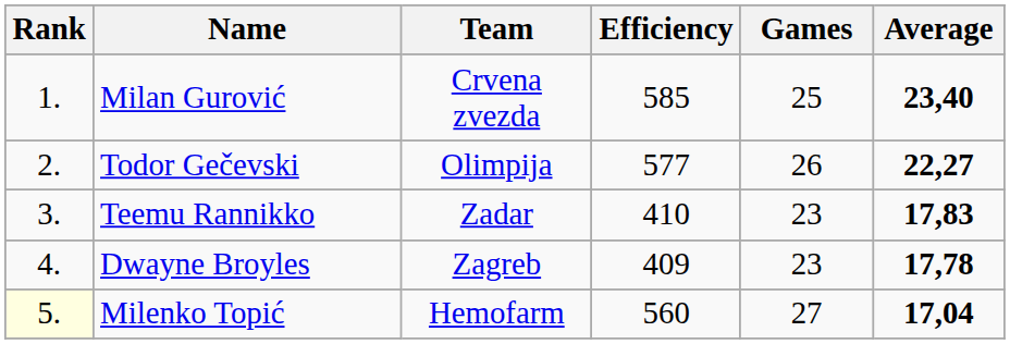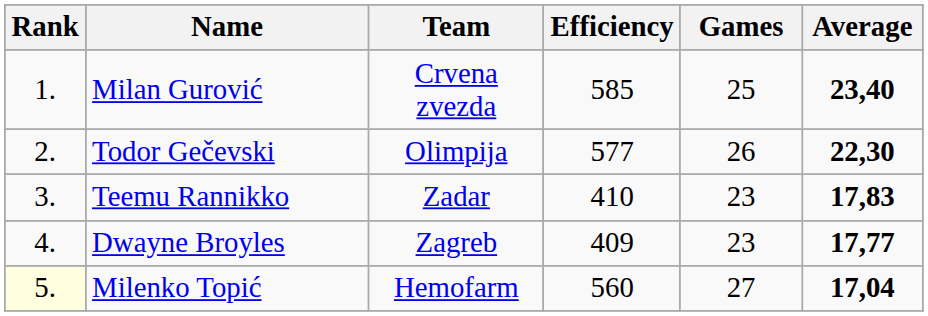Todor Gečevski | Average: 22,27 -> 22,30
Dwayne Broyles | Average: 17,78 -> 17,77
